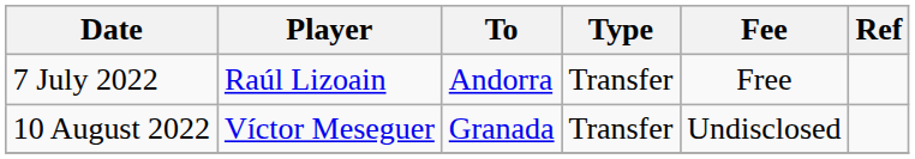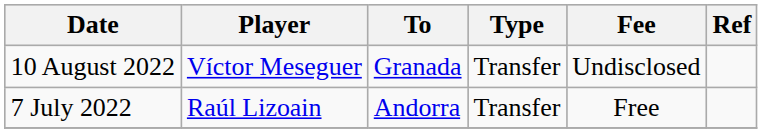rows swapped: 7 July 2022 <-> 10 August 2022
